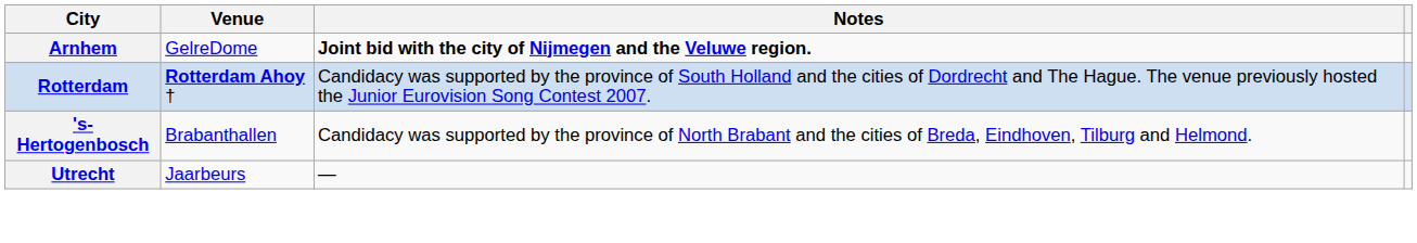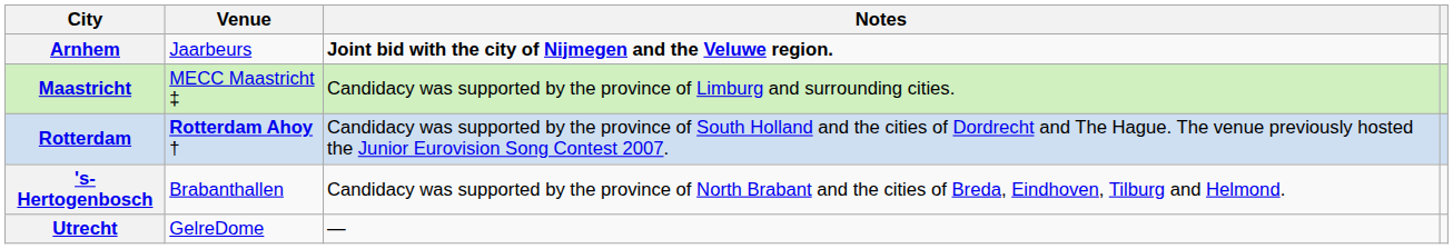Arnhem | Venue: GelreDome -> Jaarbeurs
+ row: Maastricht | MECC Maastricht ‡ | Candidacy was supported by the province of Limburg and surrounding cities.
Utrecht | Venue: Jaarbeurs -> GelreDome
